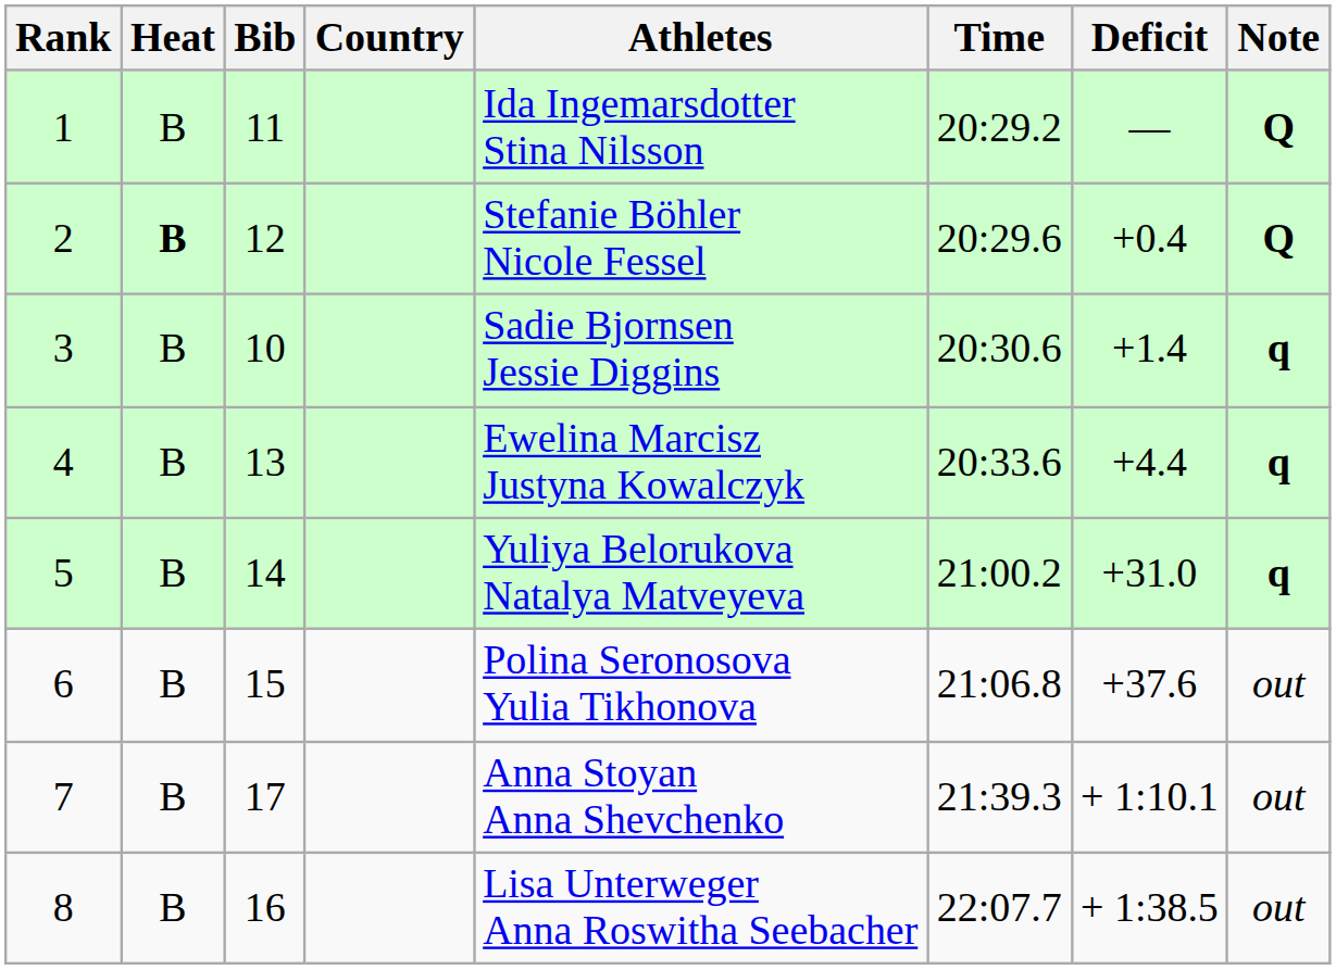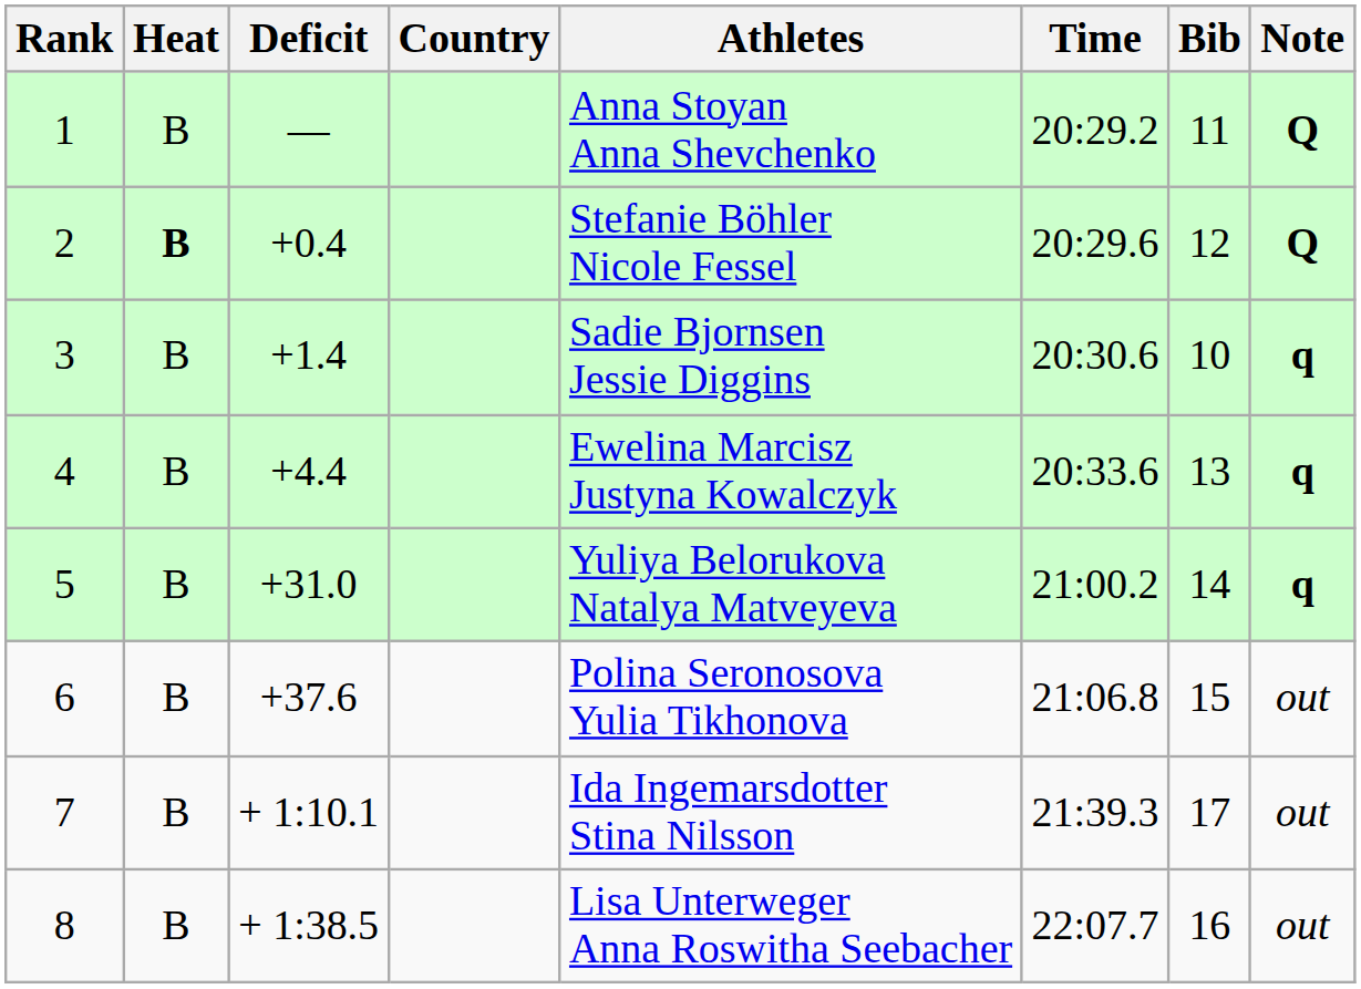columns swapped: Bib <-> Deficit
1 | Athletes: Ida Ingemarsdotter Stina Nilsson -> Anna Stoyan Anna Shevchenko
7 | Athletes: Anna Stoyan Anna Shevchenko -> Ida Ingemarsdotter Stina Nilsson
